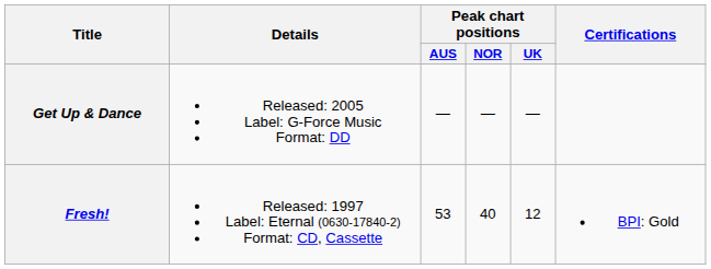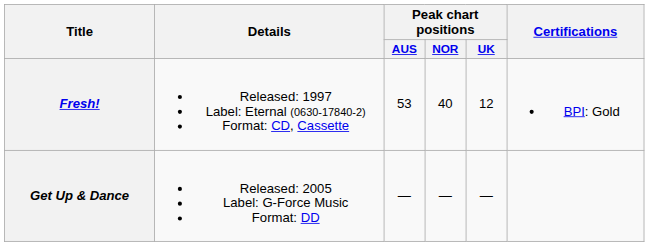rows swapped: Fresh! <-> Get Up & Dance
